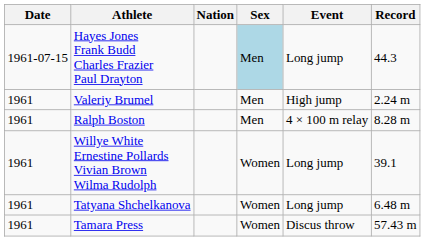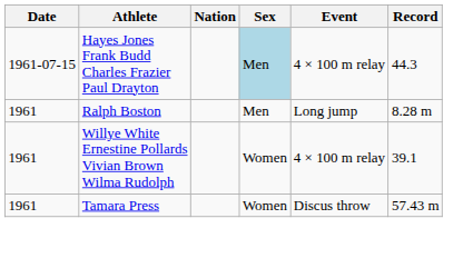Hayes Jones Frank Budd Charles Frazier Paul Drayton | Event: Long jump -> 4 × 100 m relay
- row: 1961 | Valeriy Brumel | Men | High jump | 2.24 m
Ralph Boston | Event: 4 × 100 m relay -> Long jump
Willye White Ernestine Pollards Vivian Brown Wilma Rudolph | Event: Long jump -> 4 × 100 m relay
- row: 1961 | Tatyana Shchelkanova | Women | Long jump | 6.48 m
